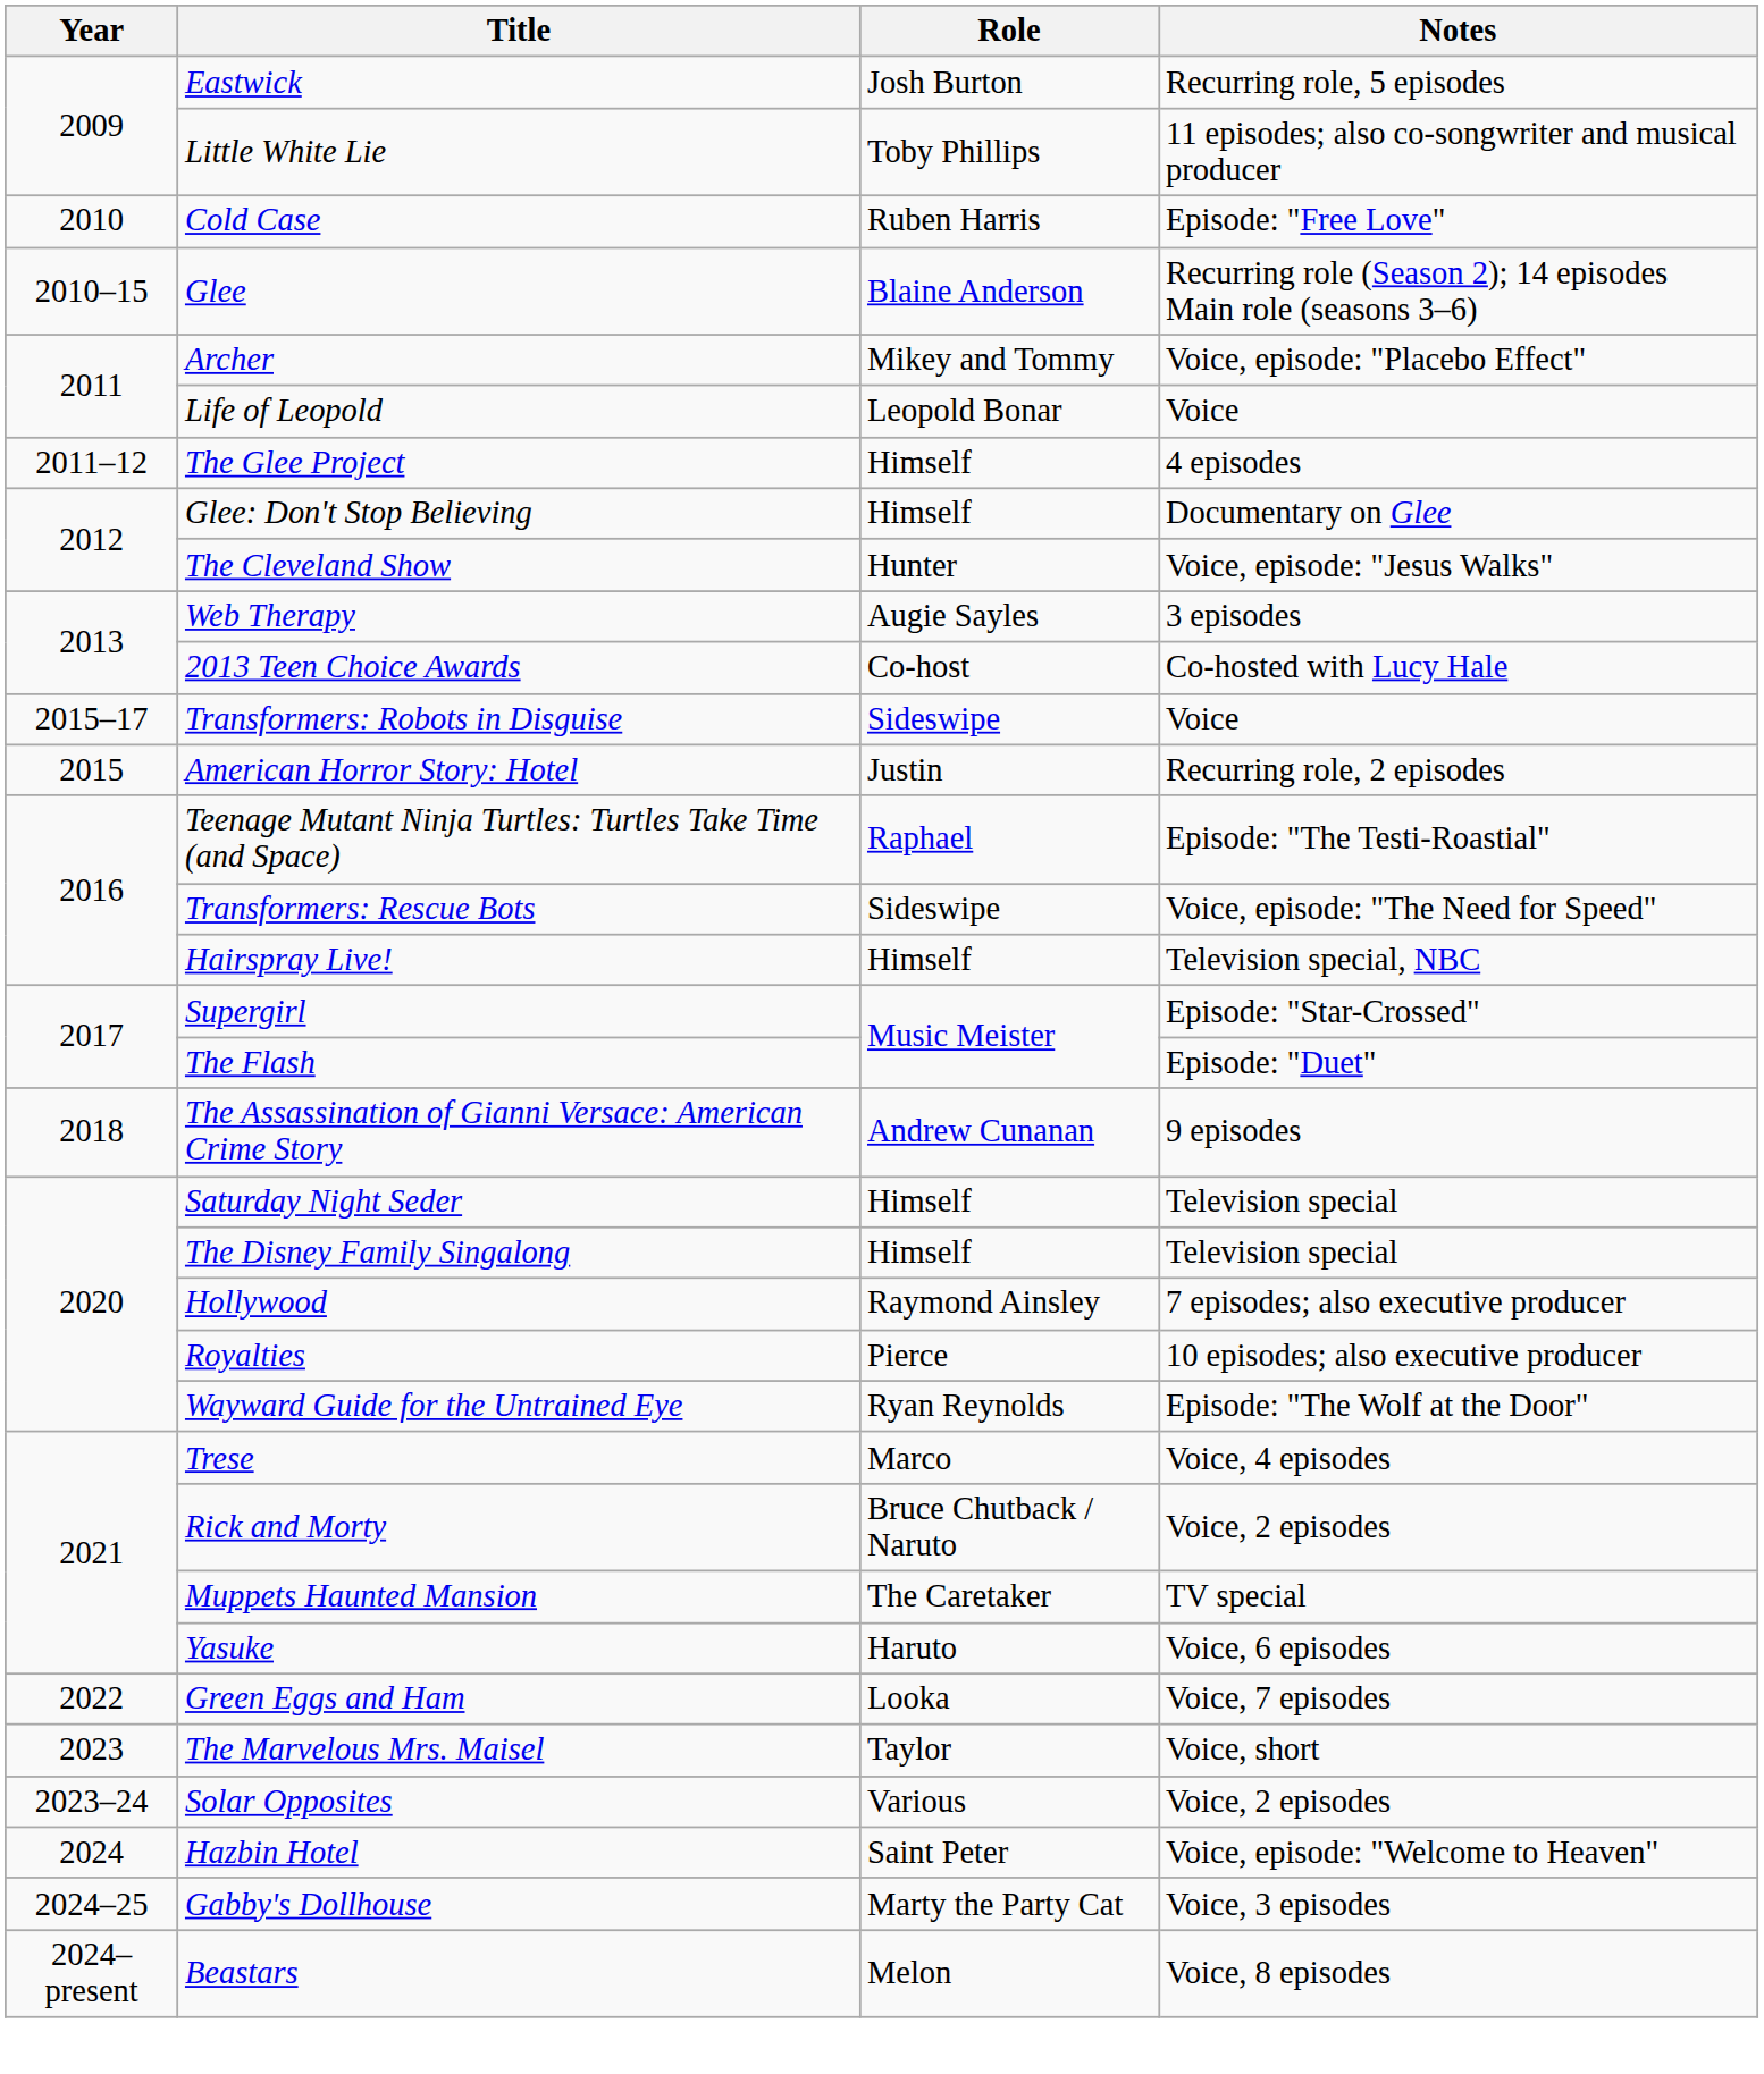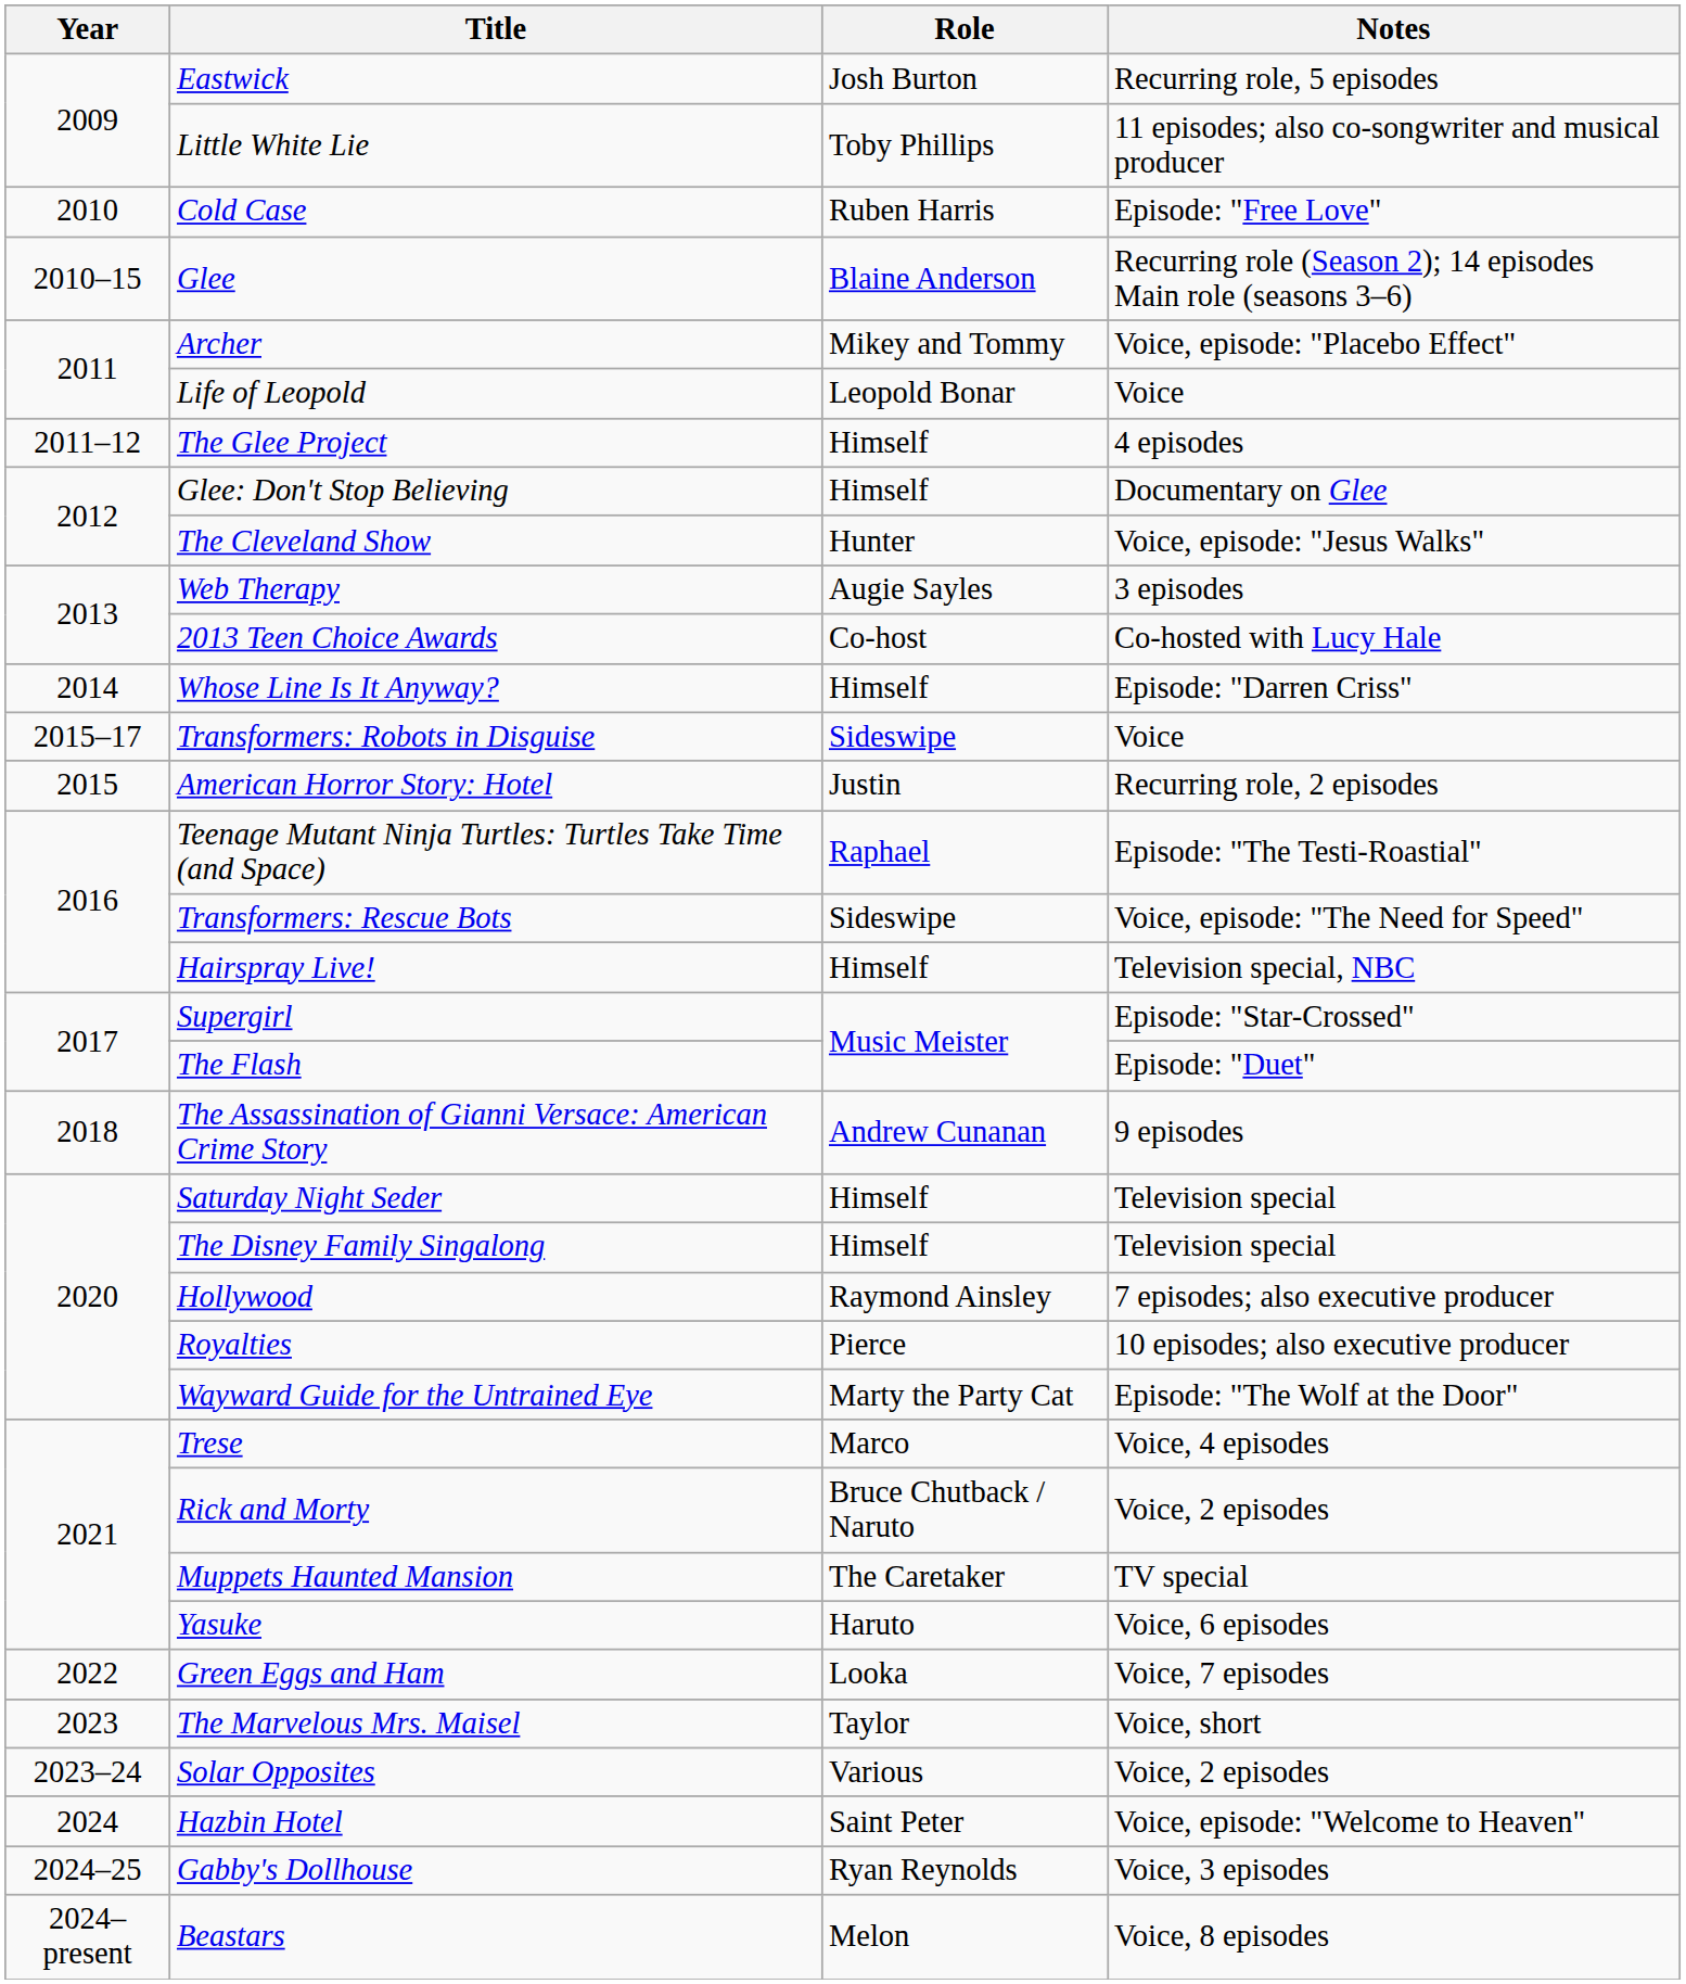+ row: 2014 | Whose Line Is It Anyway? | Himself | Episode: "Darren Criss"
Wayward Guide for the Untrained Eye | Role: Ryan Reynolds -> Marty the Party Cat
Gabby's Dollhouse | Role: Marty the Party Cat -> Ryan Reynolds
